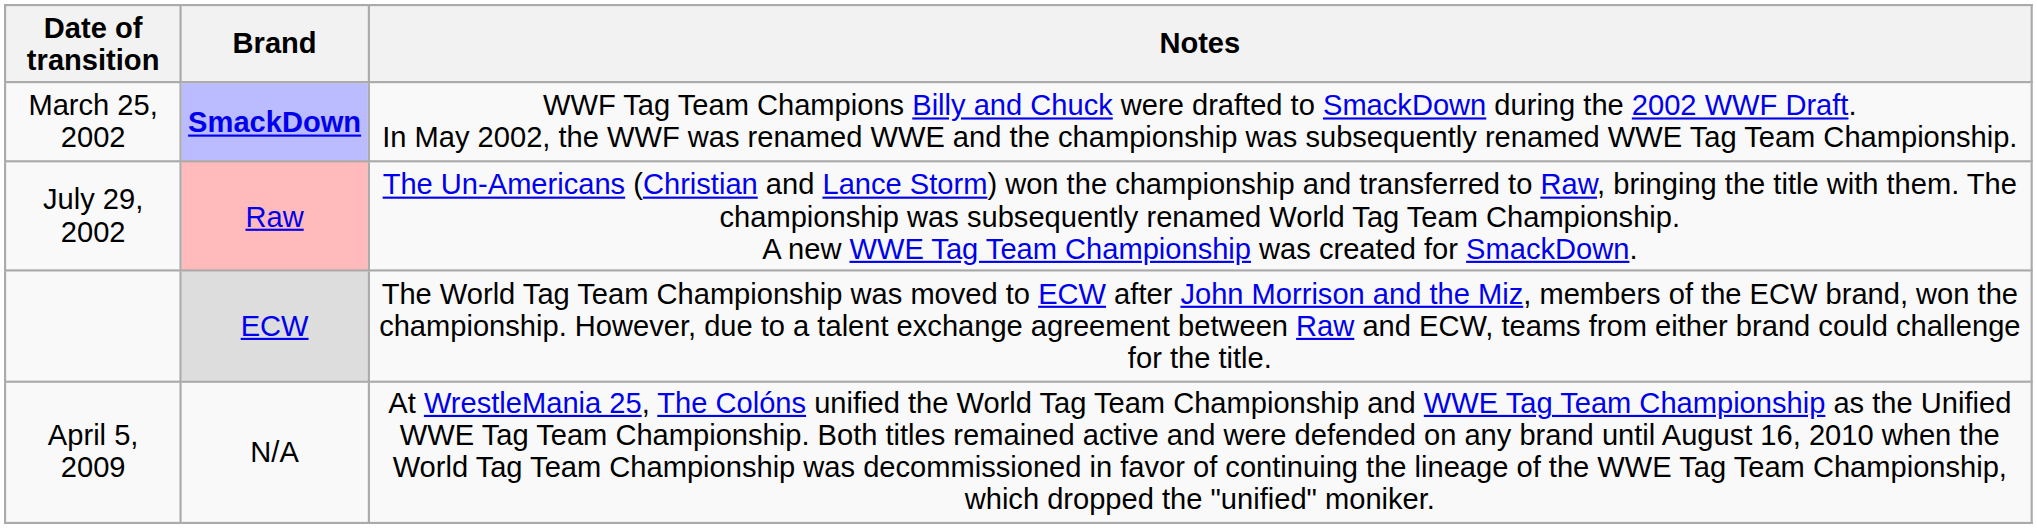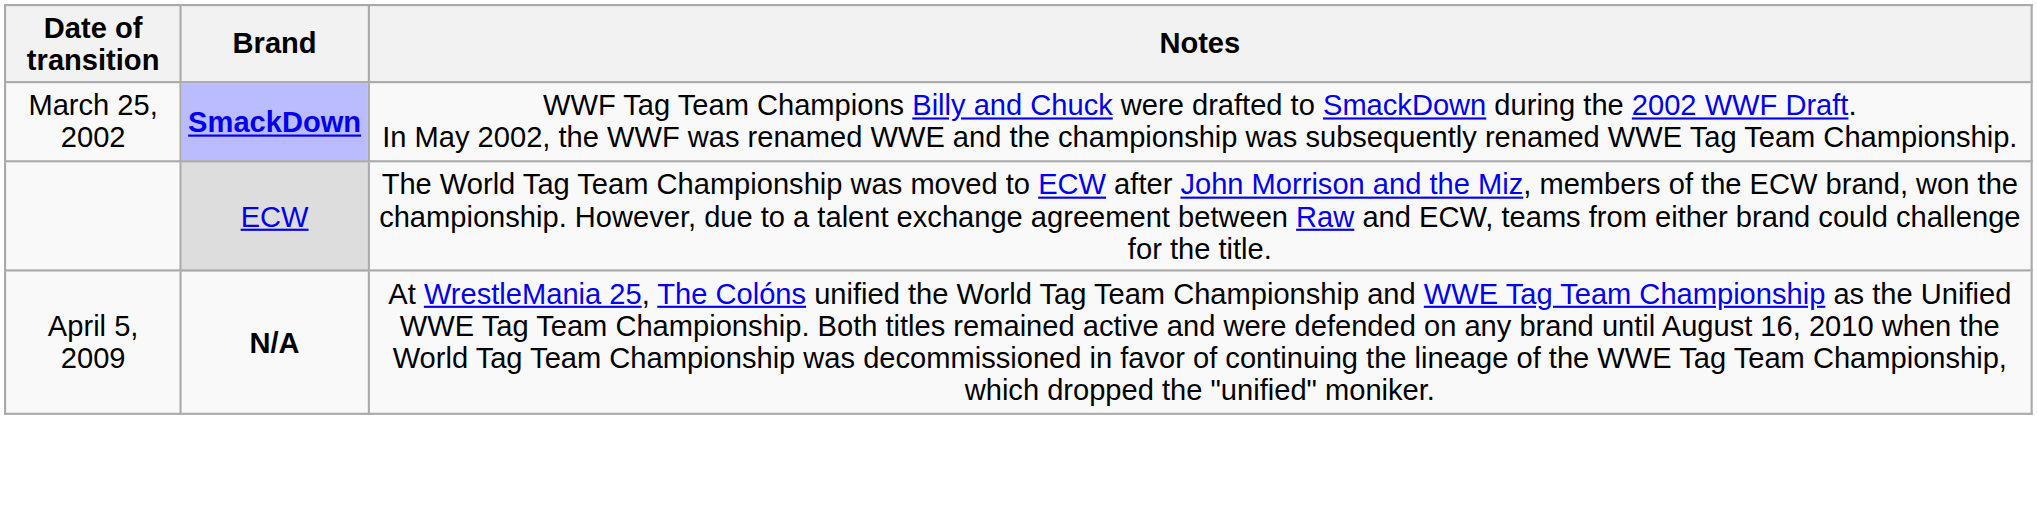- row: July 29, 2002 | Raw | The Un-Americans (Christian and Lance Storm) won the championship and transferred to Raw, bringing the title with them. The championship was subsequently renamed World Tag Team Championship. A new WWE Tag Team Championship was created for SmackDown.
April 5, 2009 | Brand: normal -> bold
